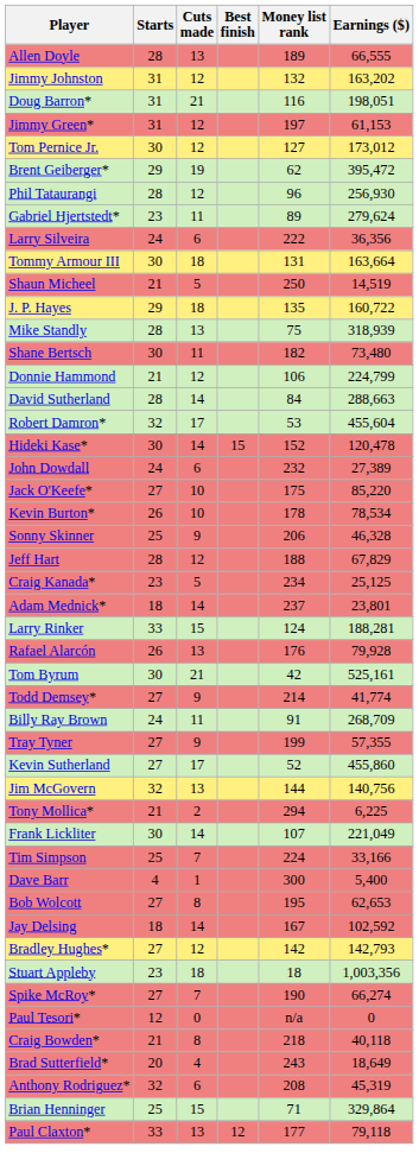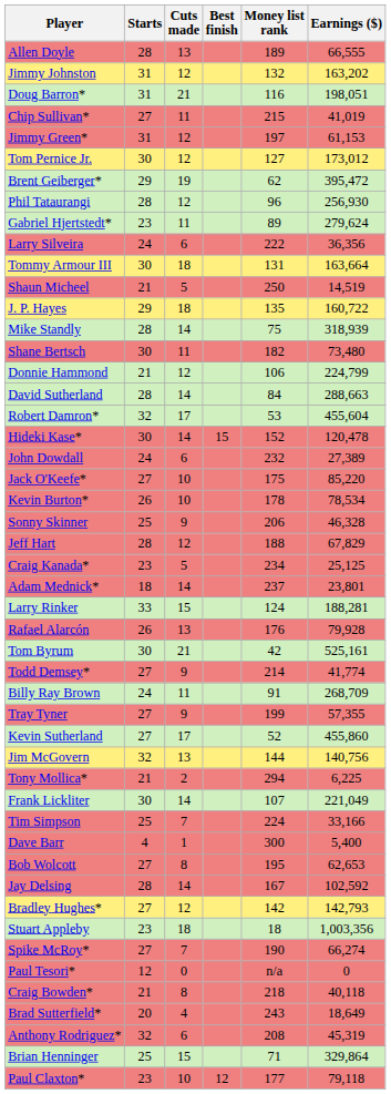+ row: Chip Sullivan* | 27 | 11 | 215 | 41,019
Mike Standly | Cuts made: 13 -> 14
Jay Delsing | Starts: 18 -> 28
Paul Claxton* | Starts: 33 -> 23
Paul Claxton* | Cuts made: 13 -> 10
